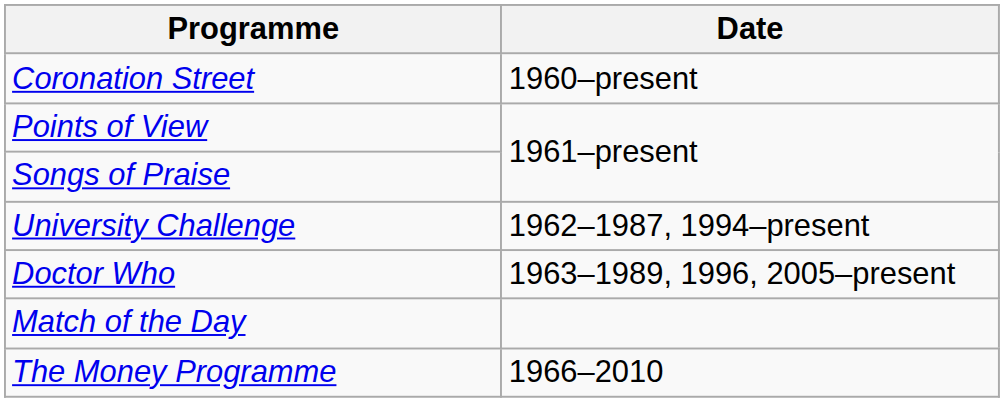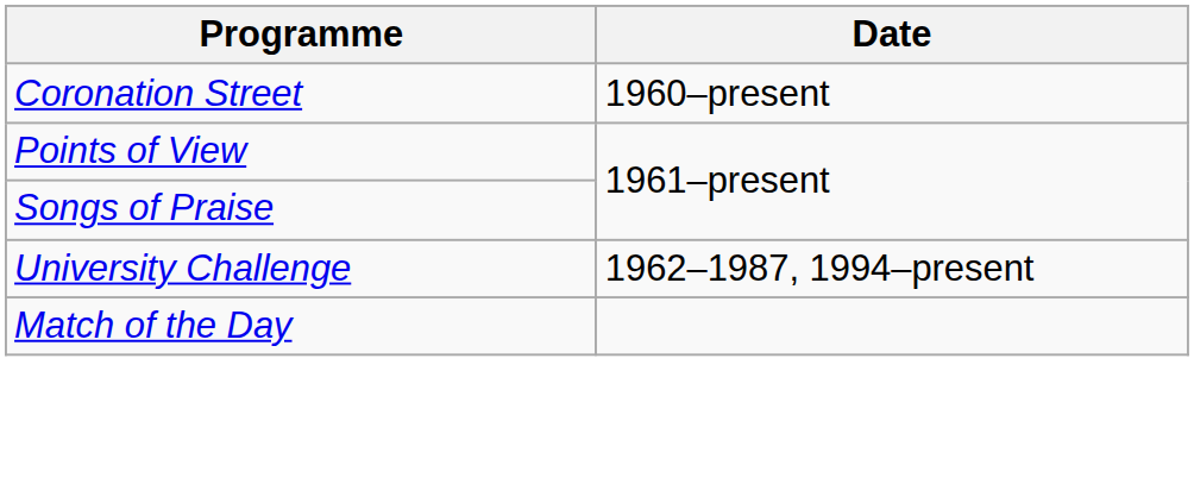- row: Doctor Who | 1963–1989, 1996, 2005–present
- row: The Money Programme | 1966–2010
